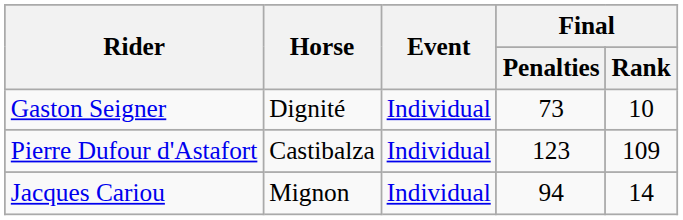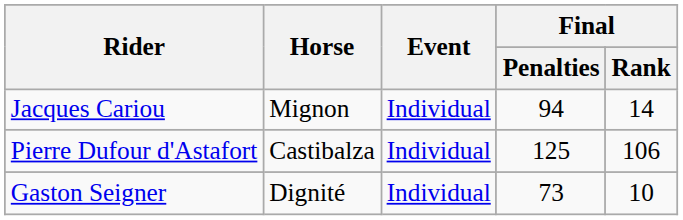rows swapped: Jacques Cariou <-> Gaston Seigner
Pierre Dufour d'Astafort | Final / Penalties: 123 -> 125
Pierre Dufour d'Astafort | Final / Rank: 109 -> 106
